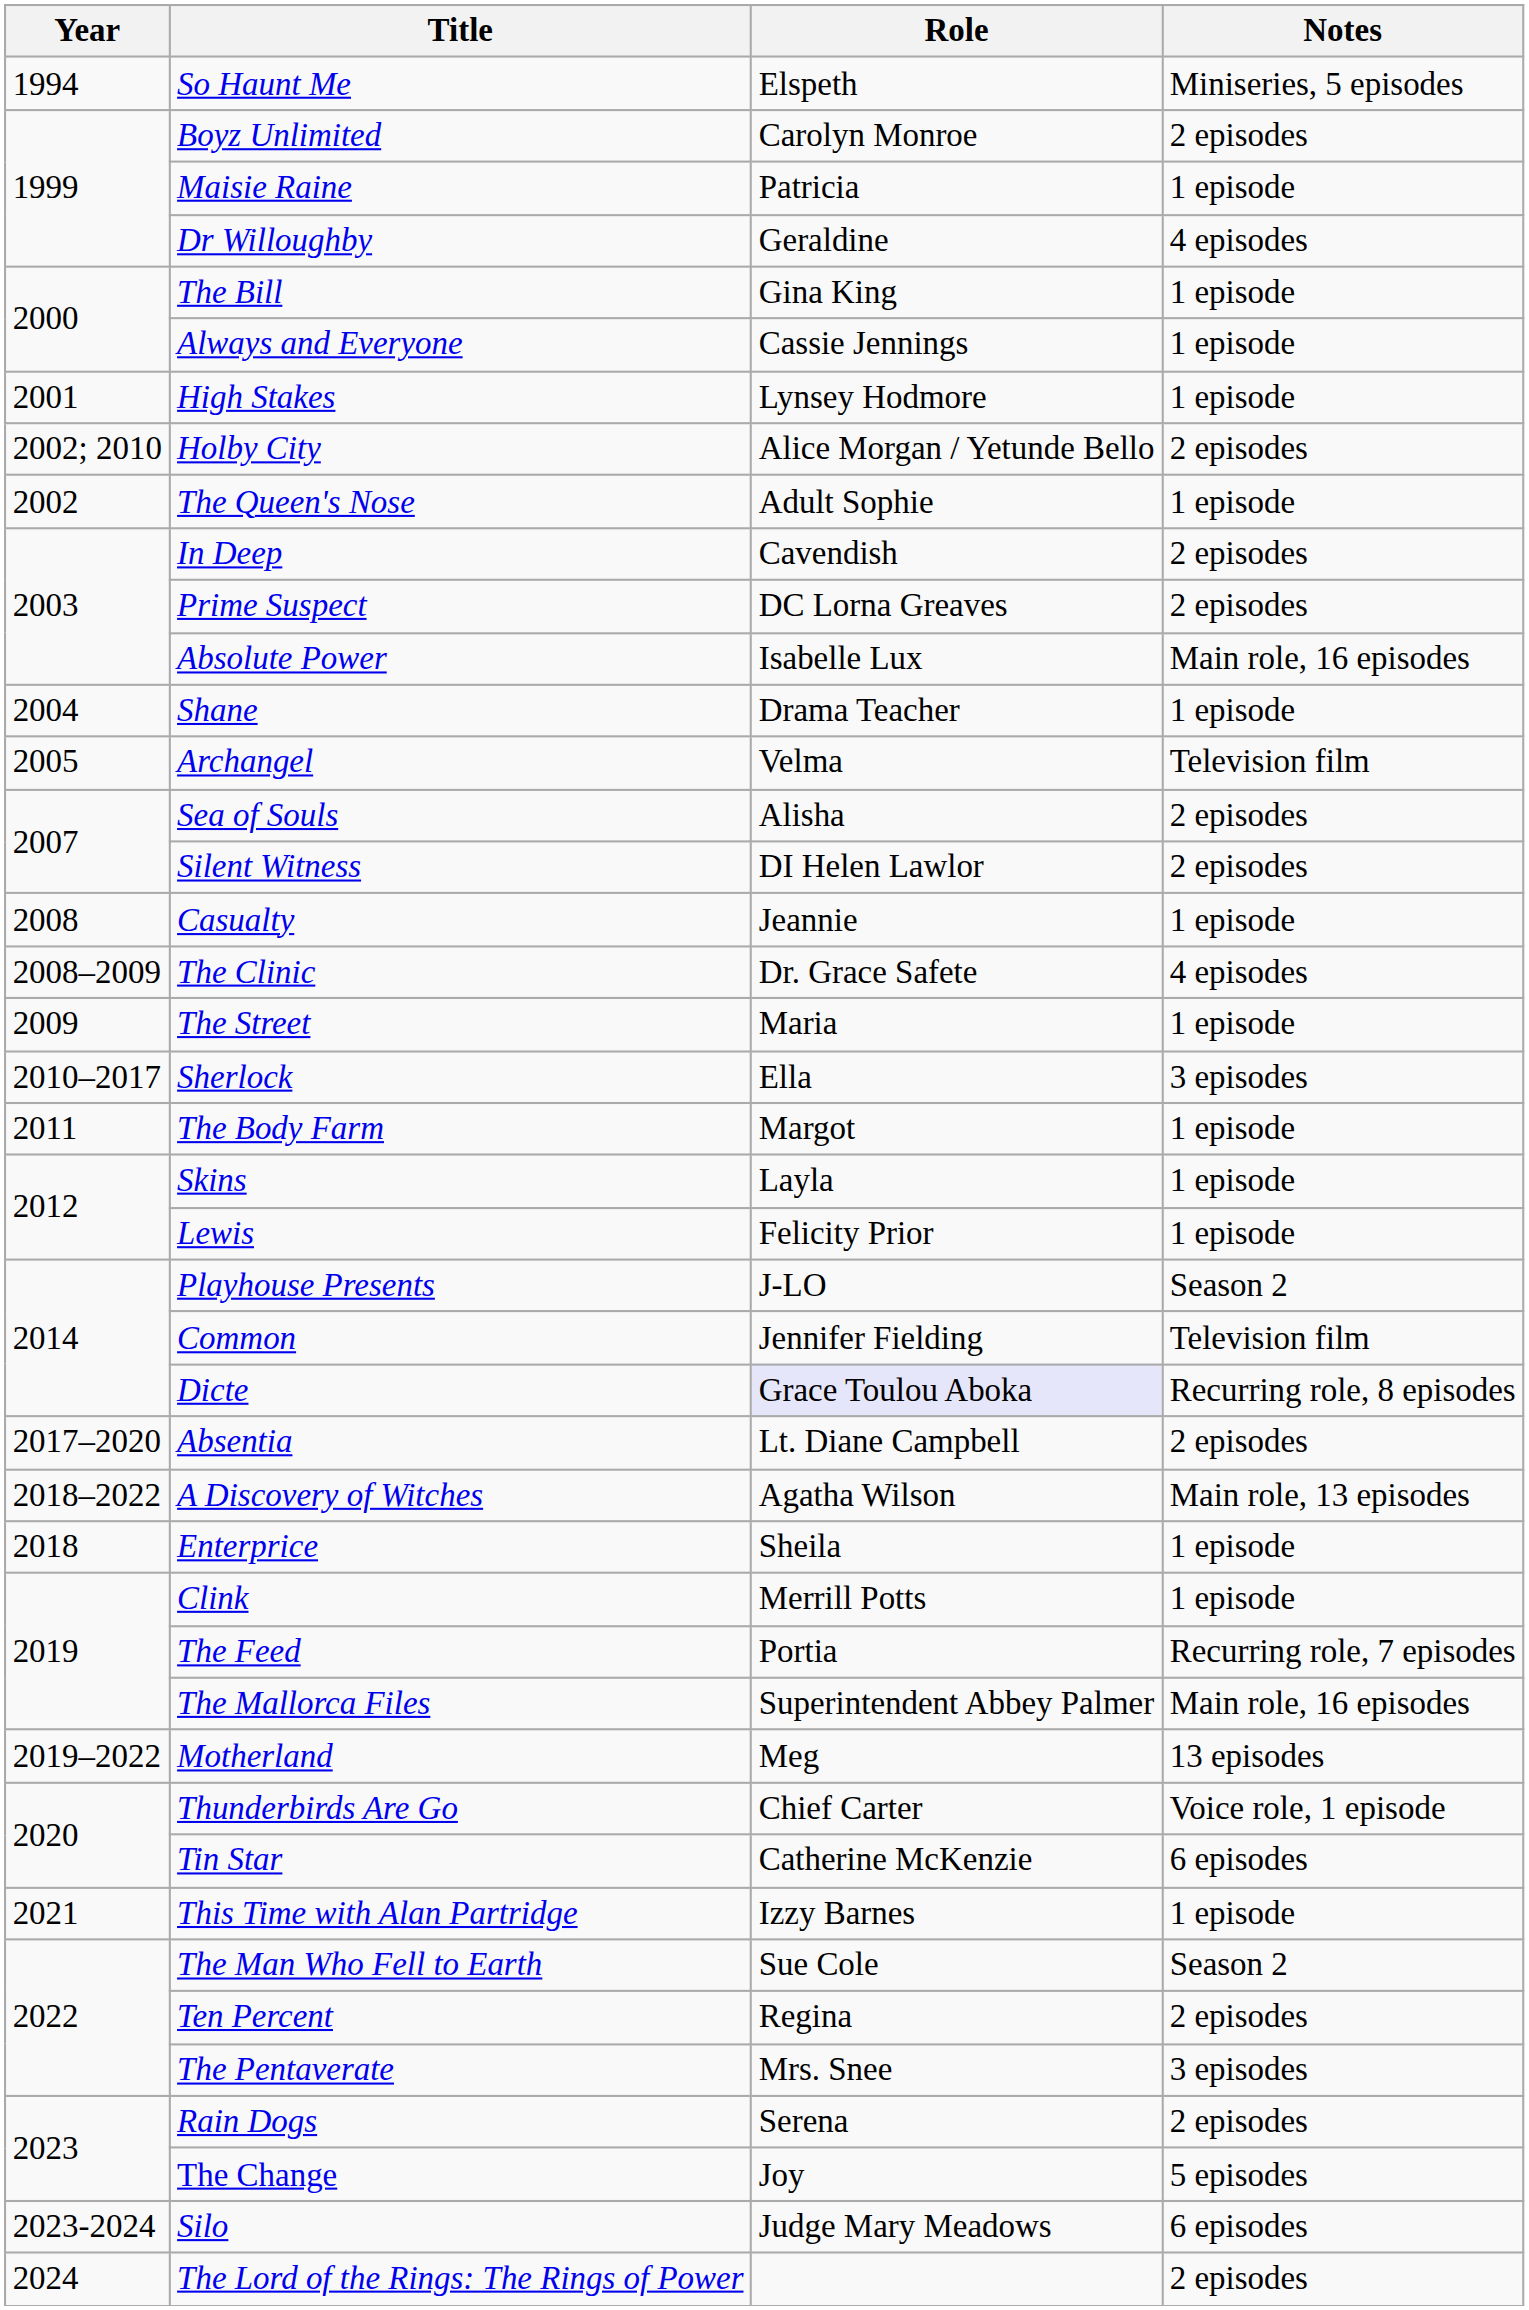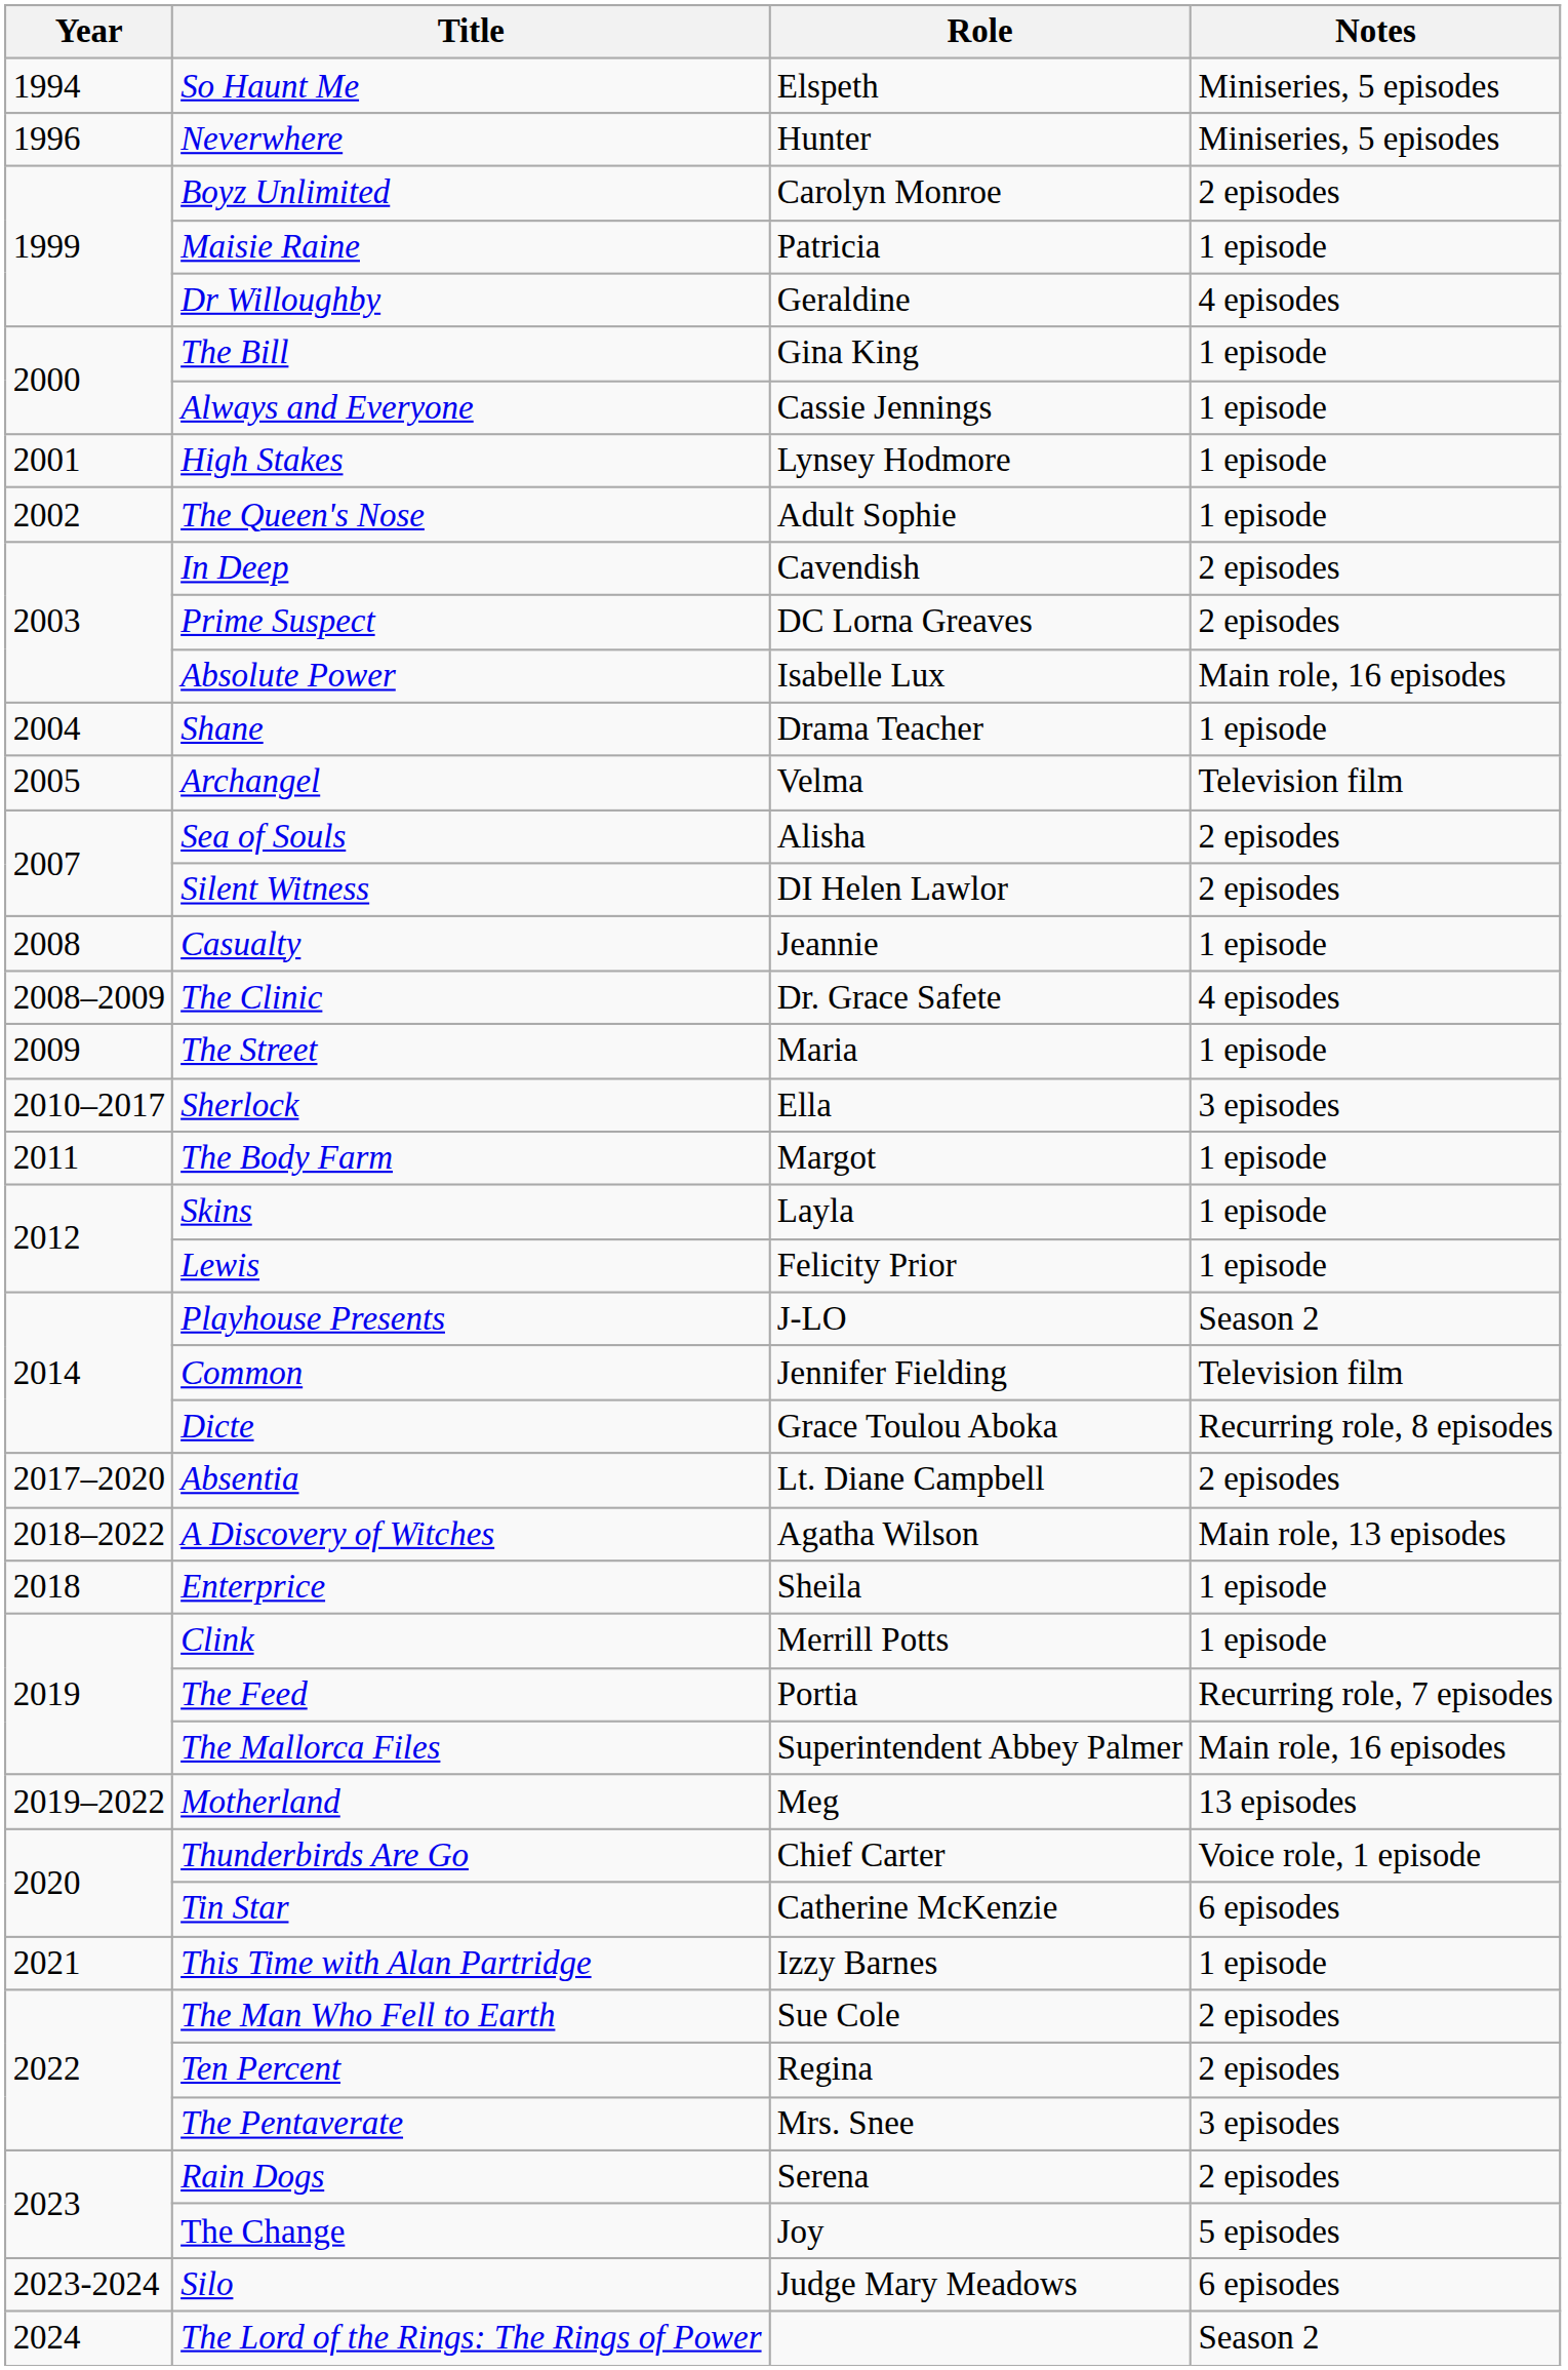+ row: 1996 | Neverwhere | Hunter | Miniseries, 5 episodes
- row: 2002; 2010 | Holby City | Alice Morgan / Yetunde Bello | 2 episodes
Dicte | Role: lavender background -> no background
The Man Who Fell to Earth | Notes: Season 2 -> 2 episodes
The Lord of the Rings: The Rings of Power | Notes: 2 episodes -> Season 2
